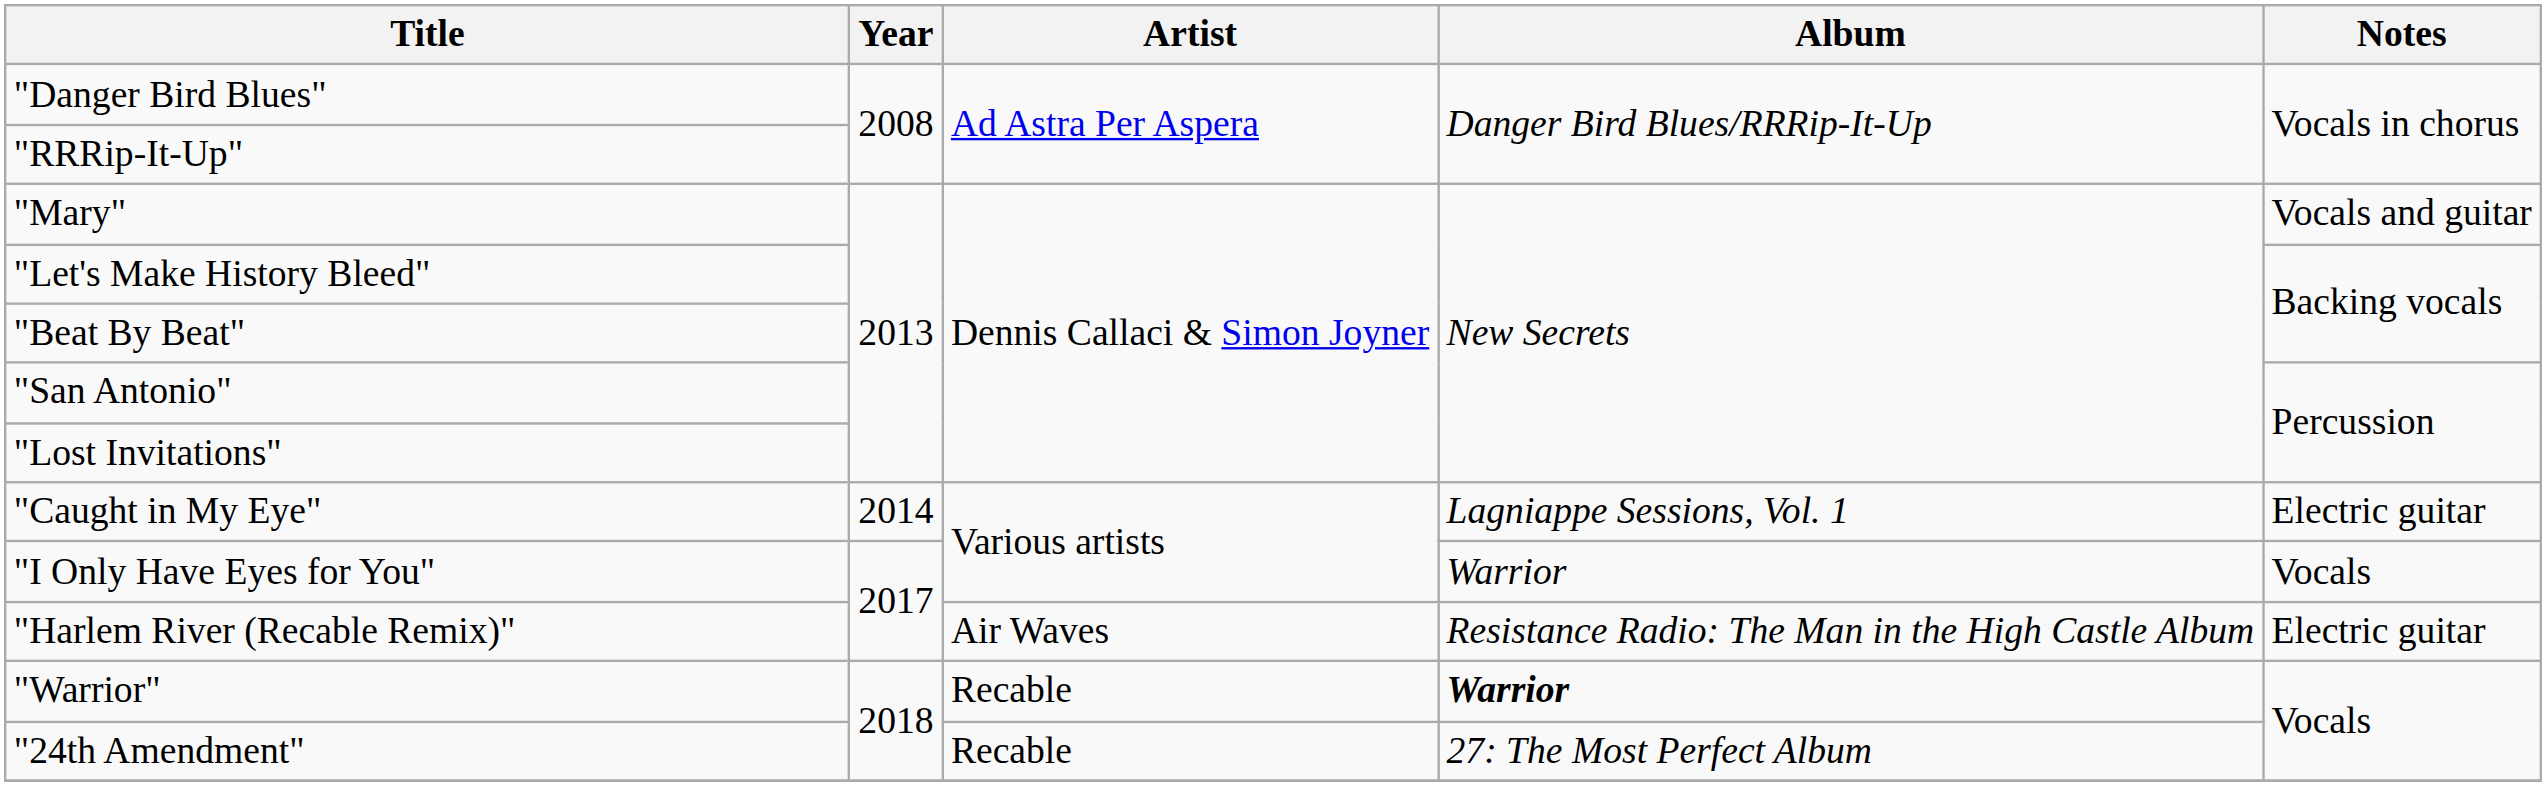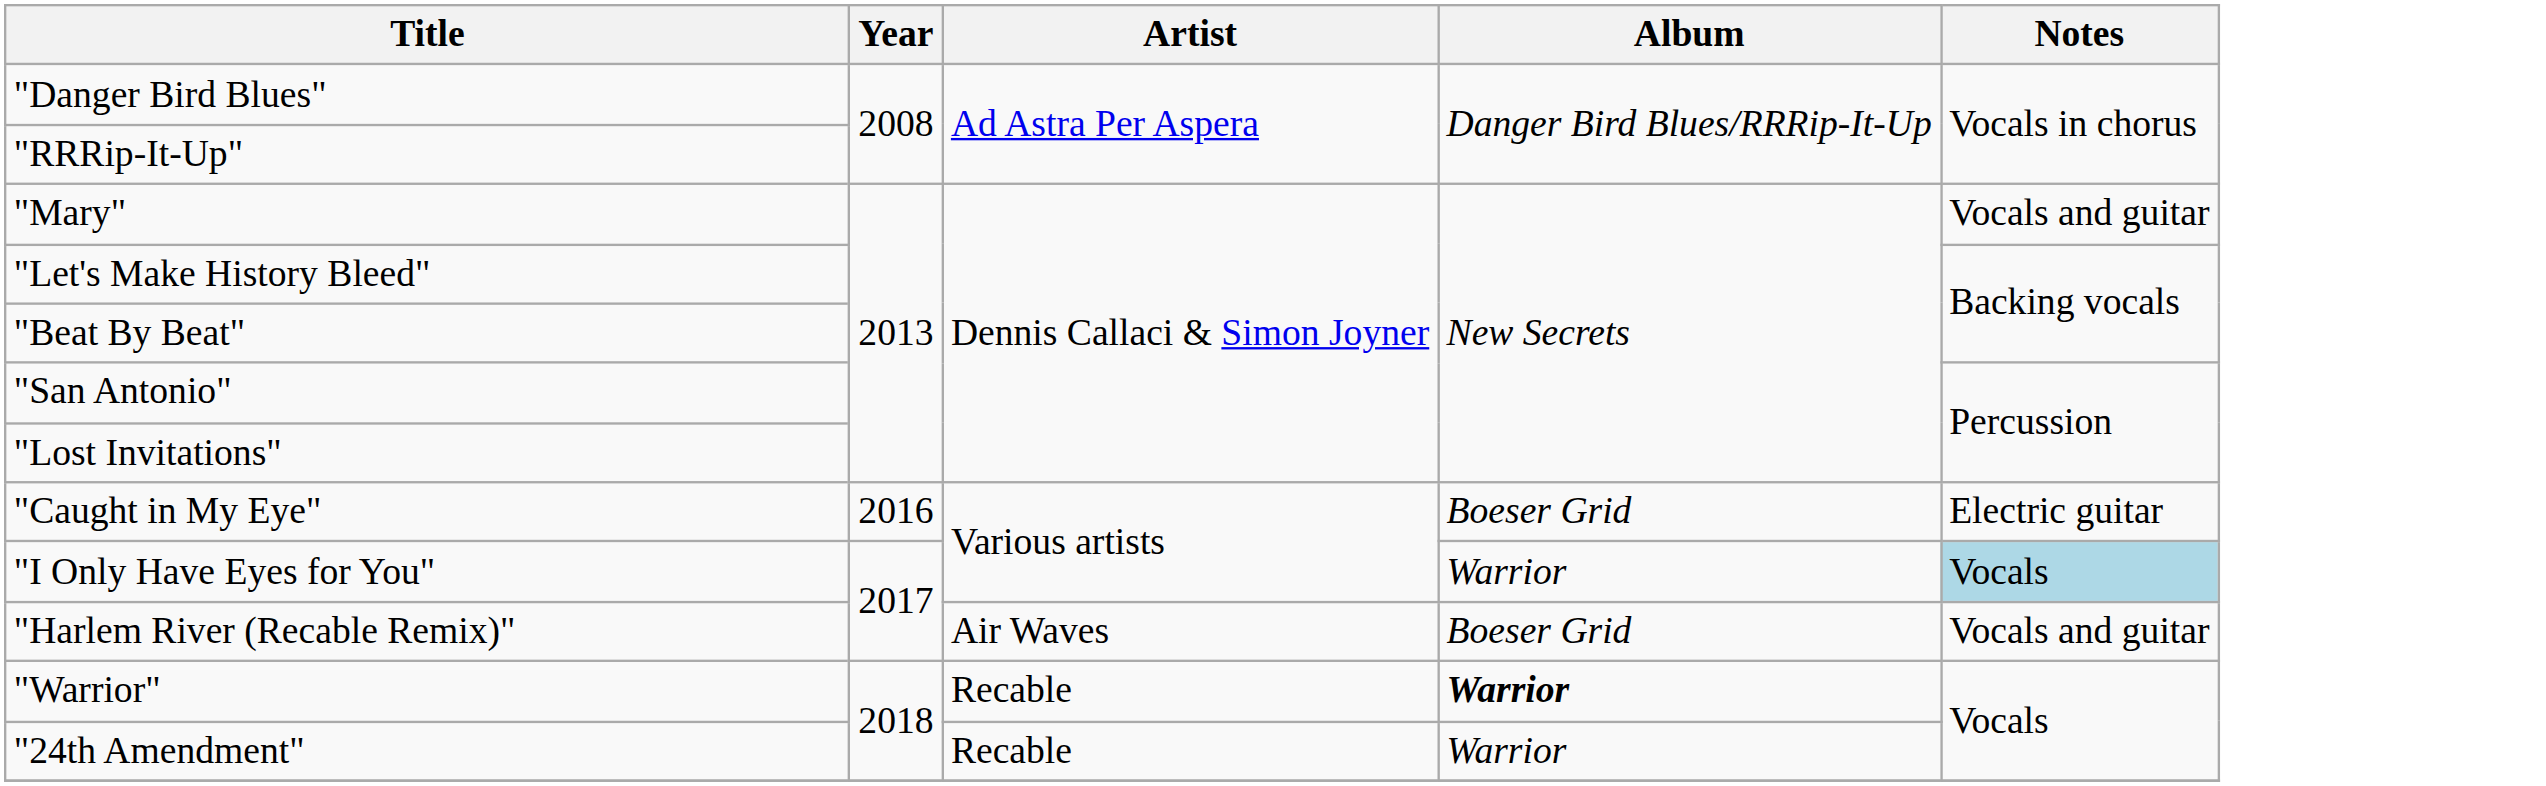"Caught in My Eye" | Year: 2014 -> 2016
"Caught in My Eye" | Album: Lagniappe Sessions, Vol. 1 -> Boeser Grid
"I Only Have Eyes for You" | Notes: no background -> lightblue background
"Harlem River (Recable Remix)" | Album: Resistance Radio: The Man in the High Castle Album -> Boeser Grid
"Harlem River (Recable Remix)" | Notes: Electric guitar -> Vocals and guitar
"24th Amendment" | Album: 27: The Most Perfect Album -> Warrior
